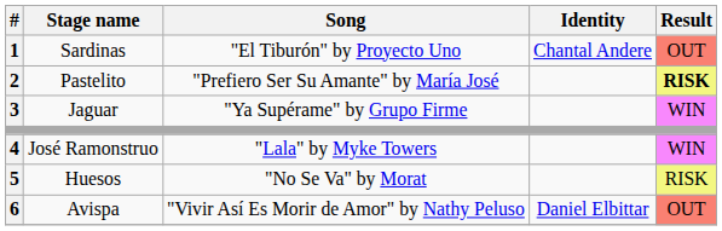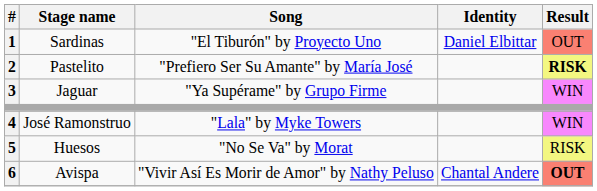Sardinas | Identity: Chantal Andere -> Daniel Elbittar
Avispa | Identity: Daniel Elbittar -> Chantal Andere
Avispa | Result: normal -> bold
